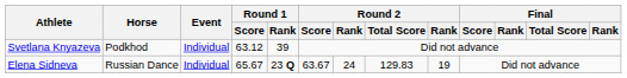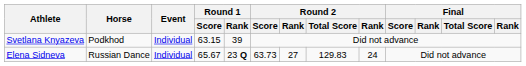Svetlana Knyazeva | Round 1 / Score: 63.12 -> 63.15
Elena Sidneva | Round 2 / Score: 63.67 -> 63.73
Elena Sidneva | column 7: 24 -> 27
Elena Sidneva | column 9: 19 -> 24
